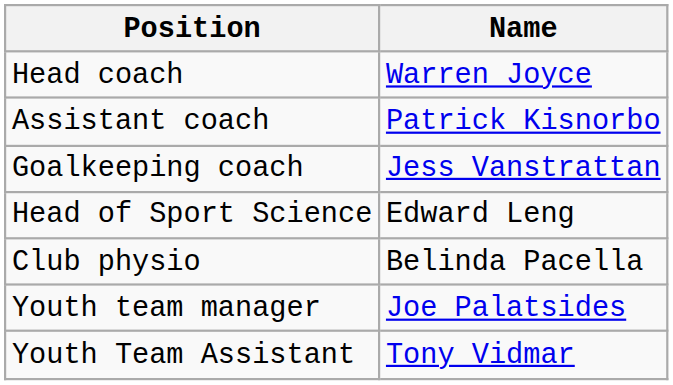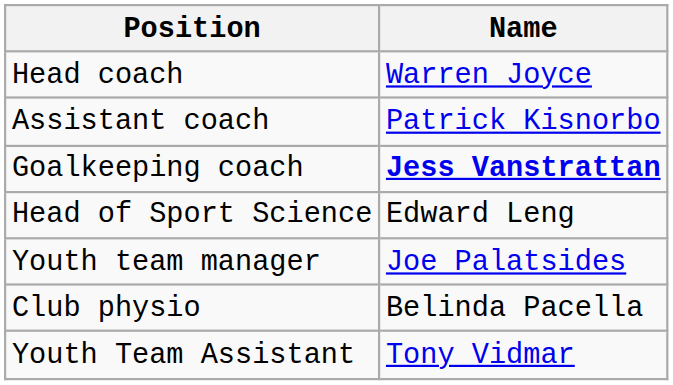Goalkeeping coach | Name: normal -> bold
rows swapped: Club physio <-> Youth team manager
